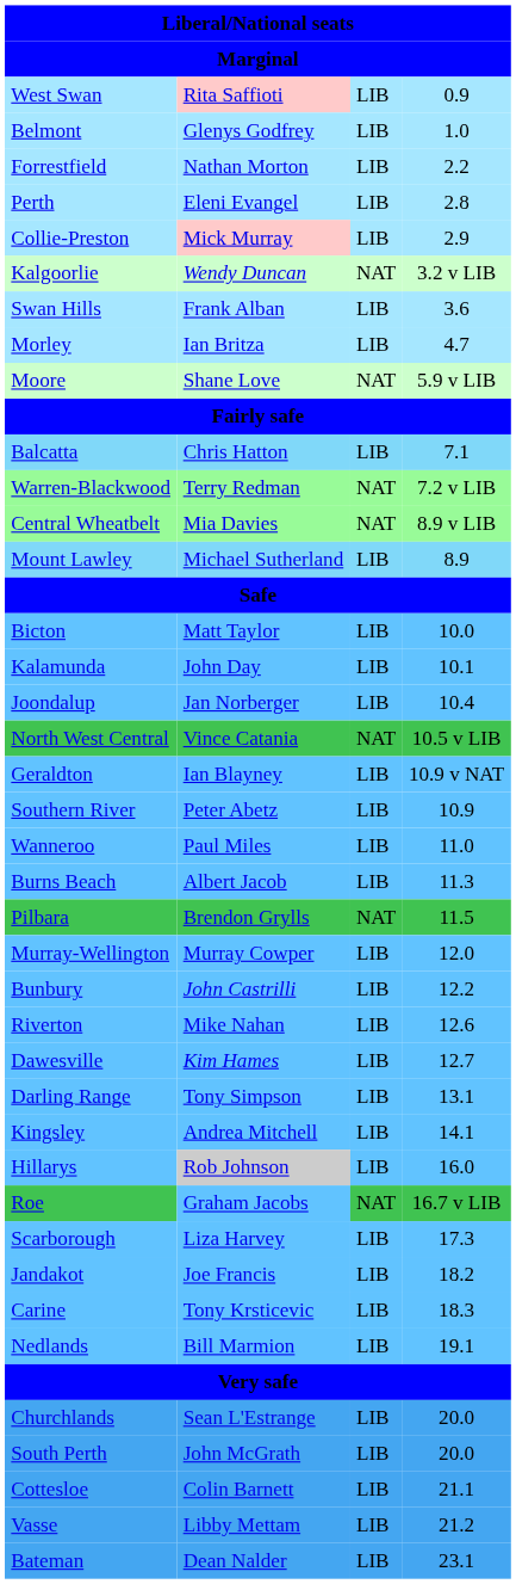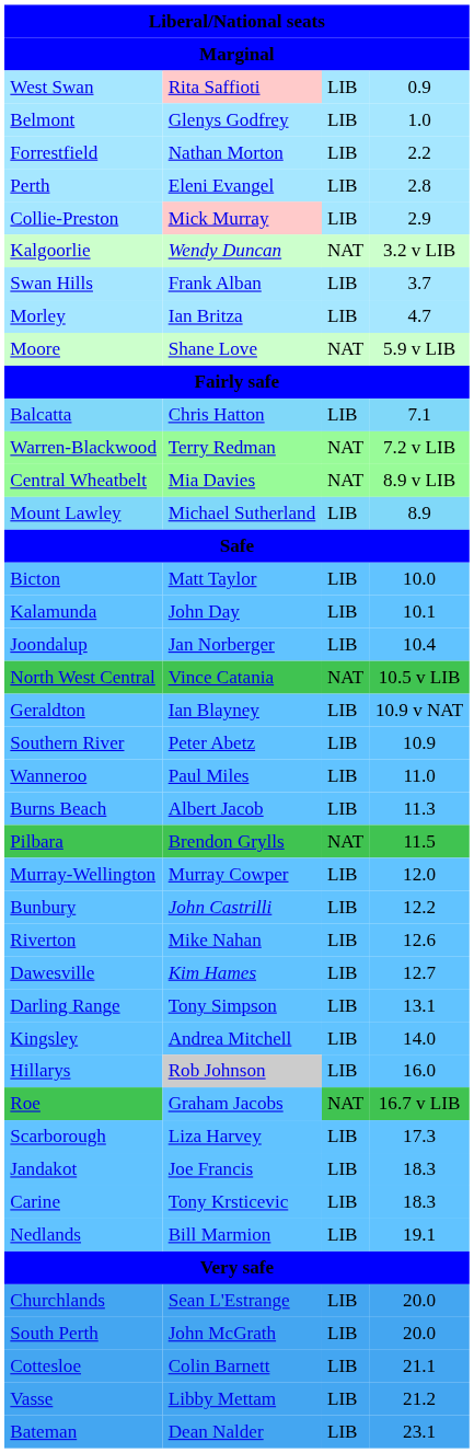Swan Hills | column 4: 3.6 -> 3.7
Kingsley | column 4: 14.1 -> 14.0
Jandakot | column 4: 18.2 -> 18.3
